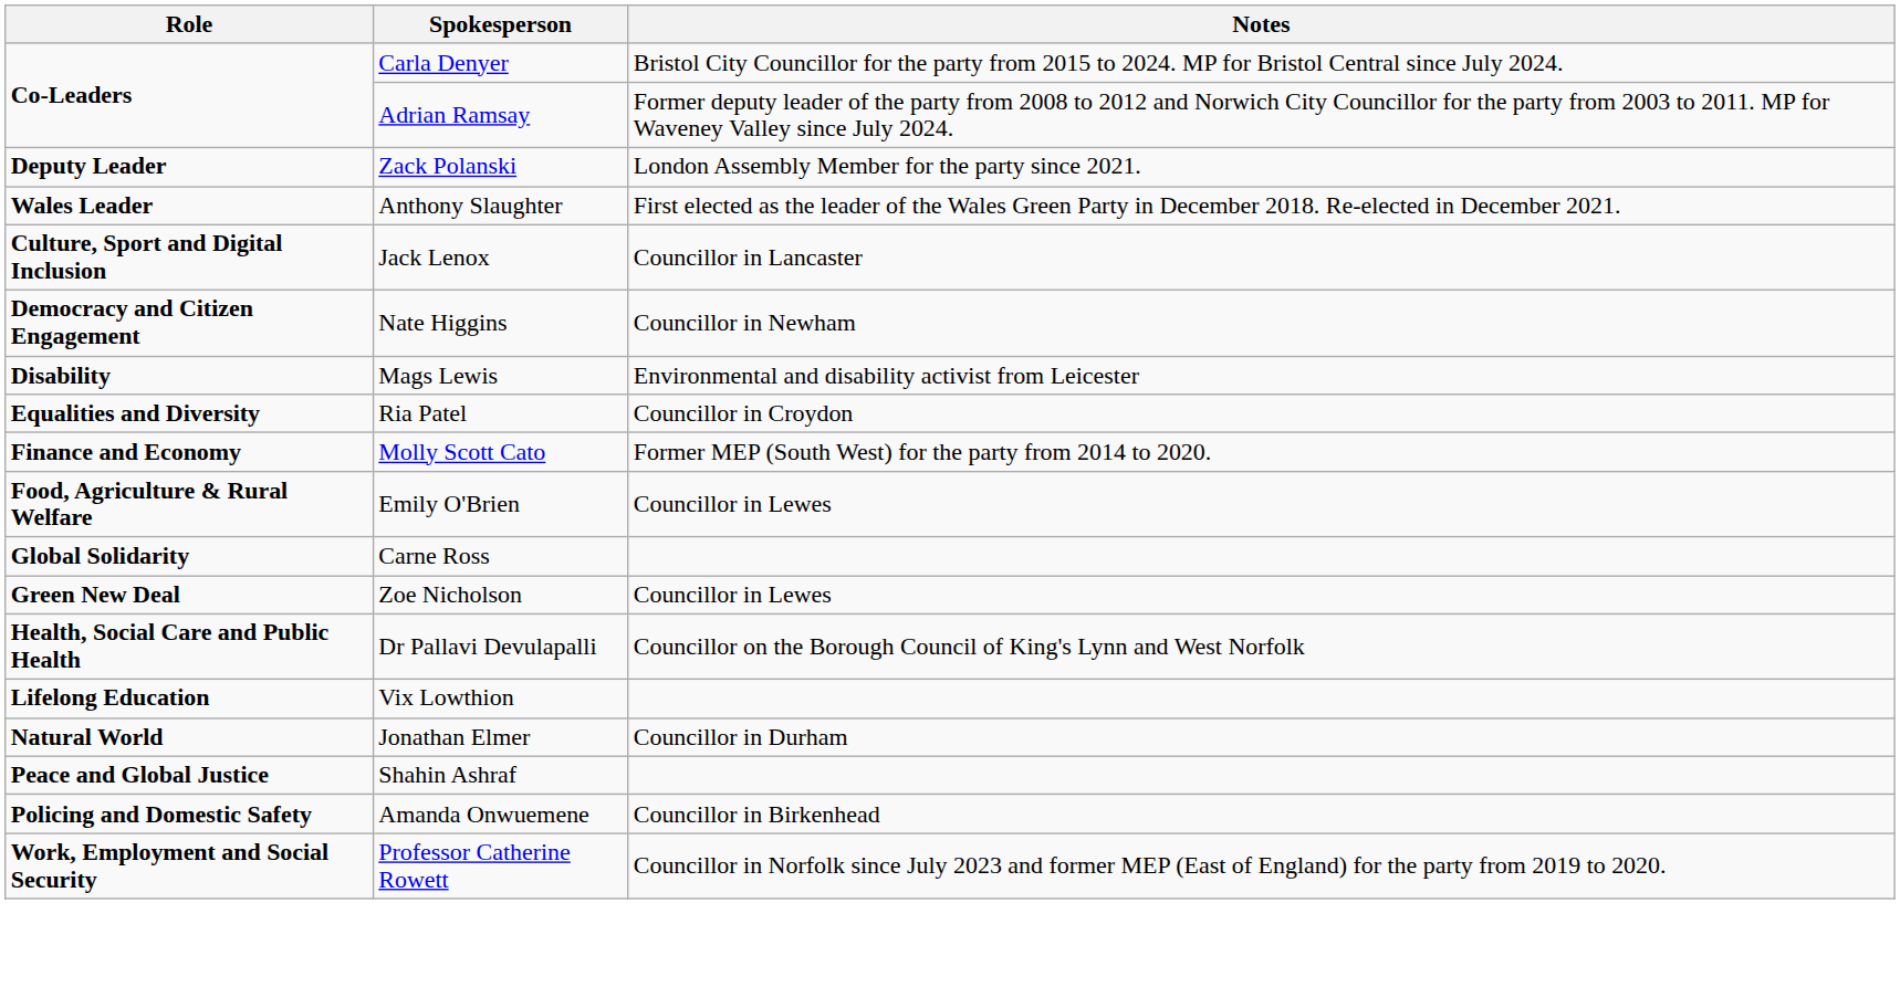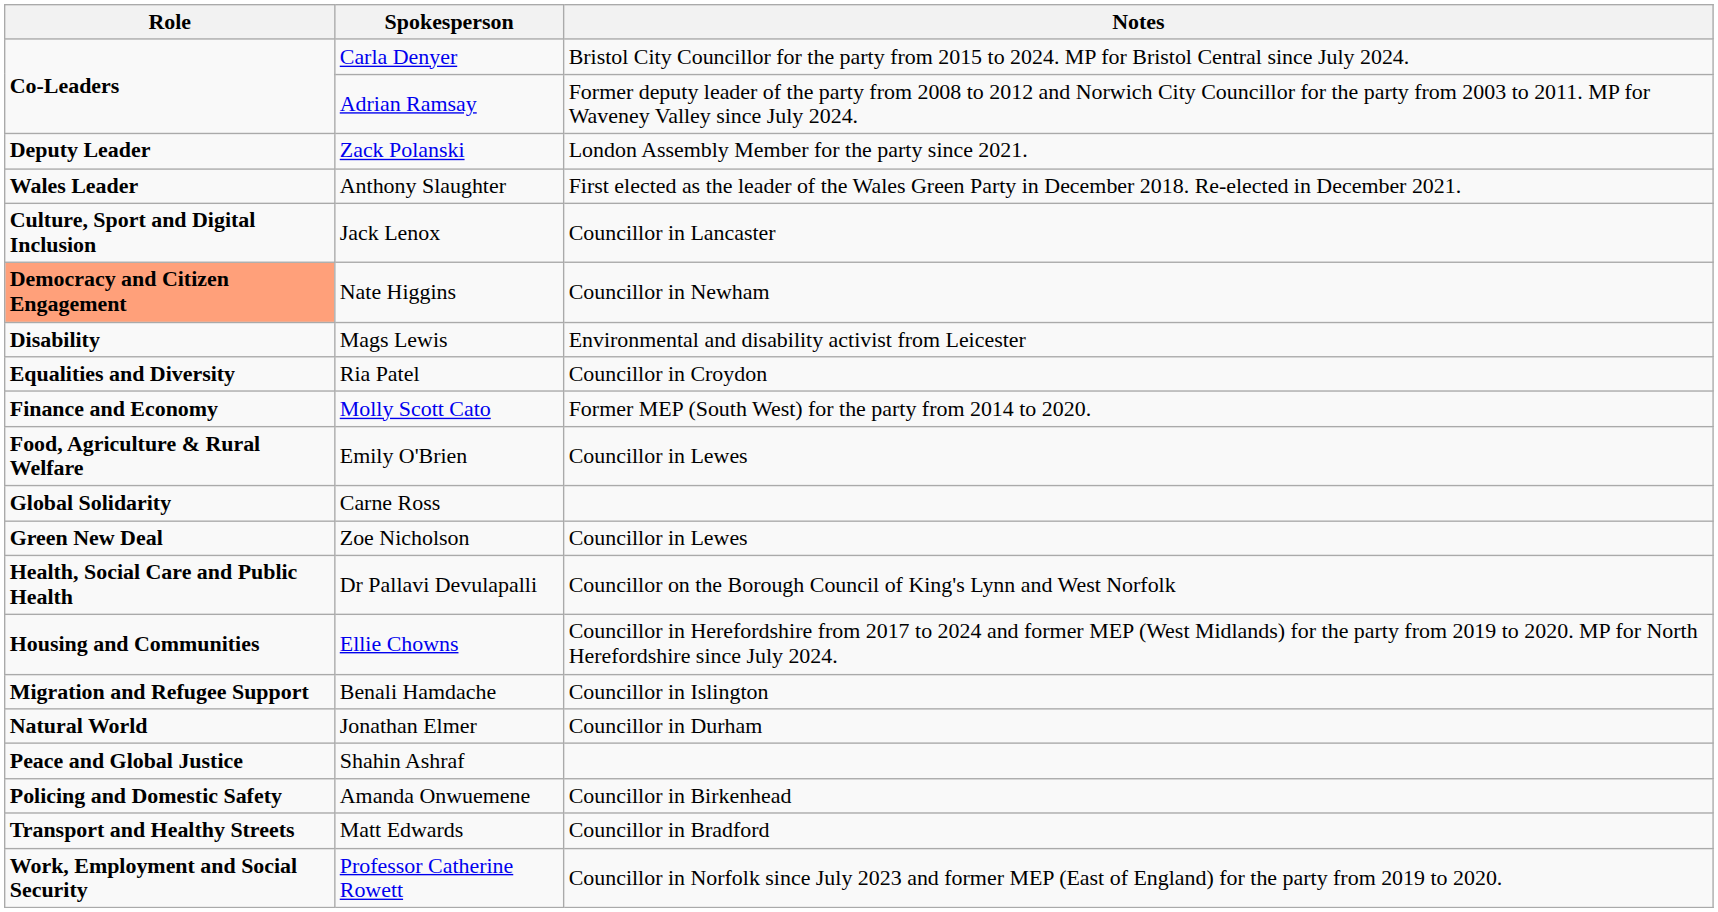Nate Higgins | Role: no background -> lightsalmon background
+ row: Housing and Communities | Ellie Chowns | Councillor in Herefordshire from 2017 to 2024 and former MEP (West Midlands) for the party from 2019 to 2020. MP for North Herefordshire since July 2024.
- row: Lifelong Education | Vix Lowthion
+ row: Migration and Refugee Support | Benali Hamdache | Councillor in Islington
+ row: Transport and Healthy Streets | Matt Edwards | Councillor in Bradford
